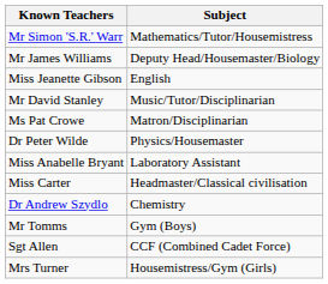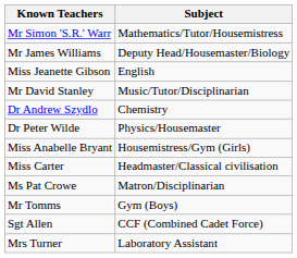rows swapped: Dr Andrew Szydlo <-> Ms Pat Crowe
Miss Anabelle Bryant | Subject: Laboratory Assistant -> Housemistress/Gym (Girls)
Mrs Turner | Subject: Housemistress/Gym (Girls) -> Laboratory Assistant
